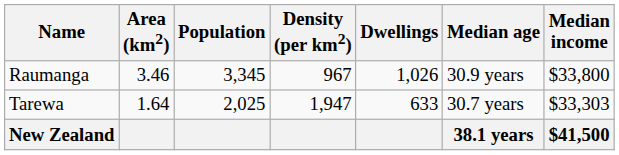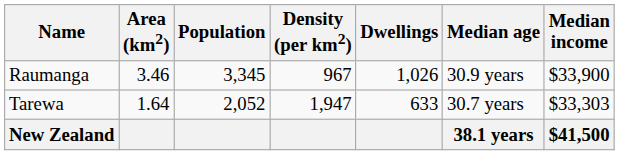Raumanga | Median income: $33,800 -> $33,900
Tarewa | Population: 2,025 -> 2,052
